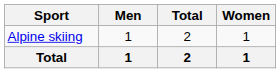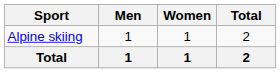columns swapped: Women <-> Total
